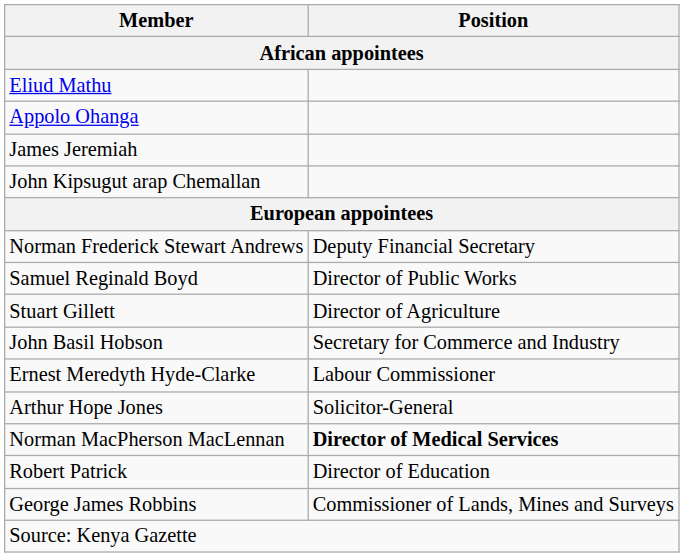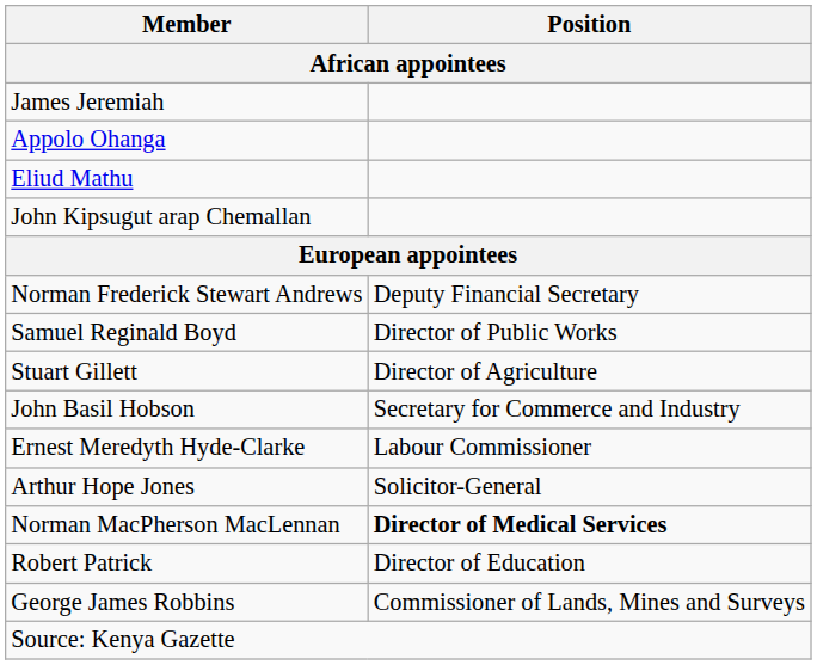rows swapped: Eliud Mathu <-> James Jeremiah
